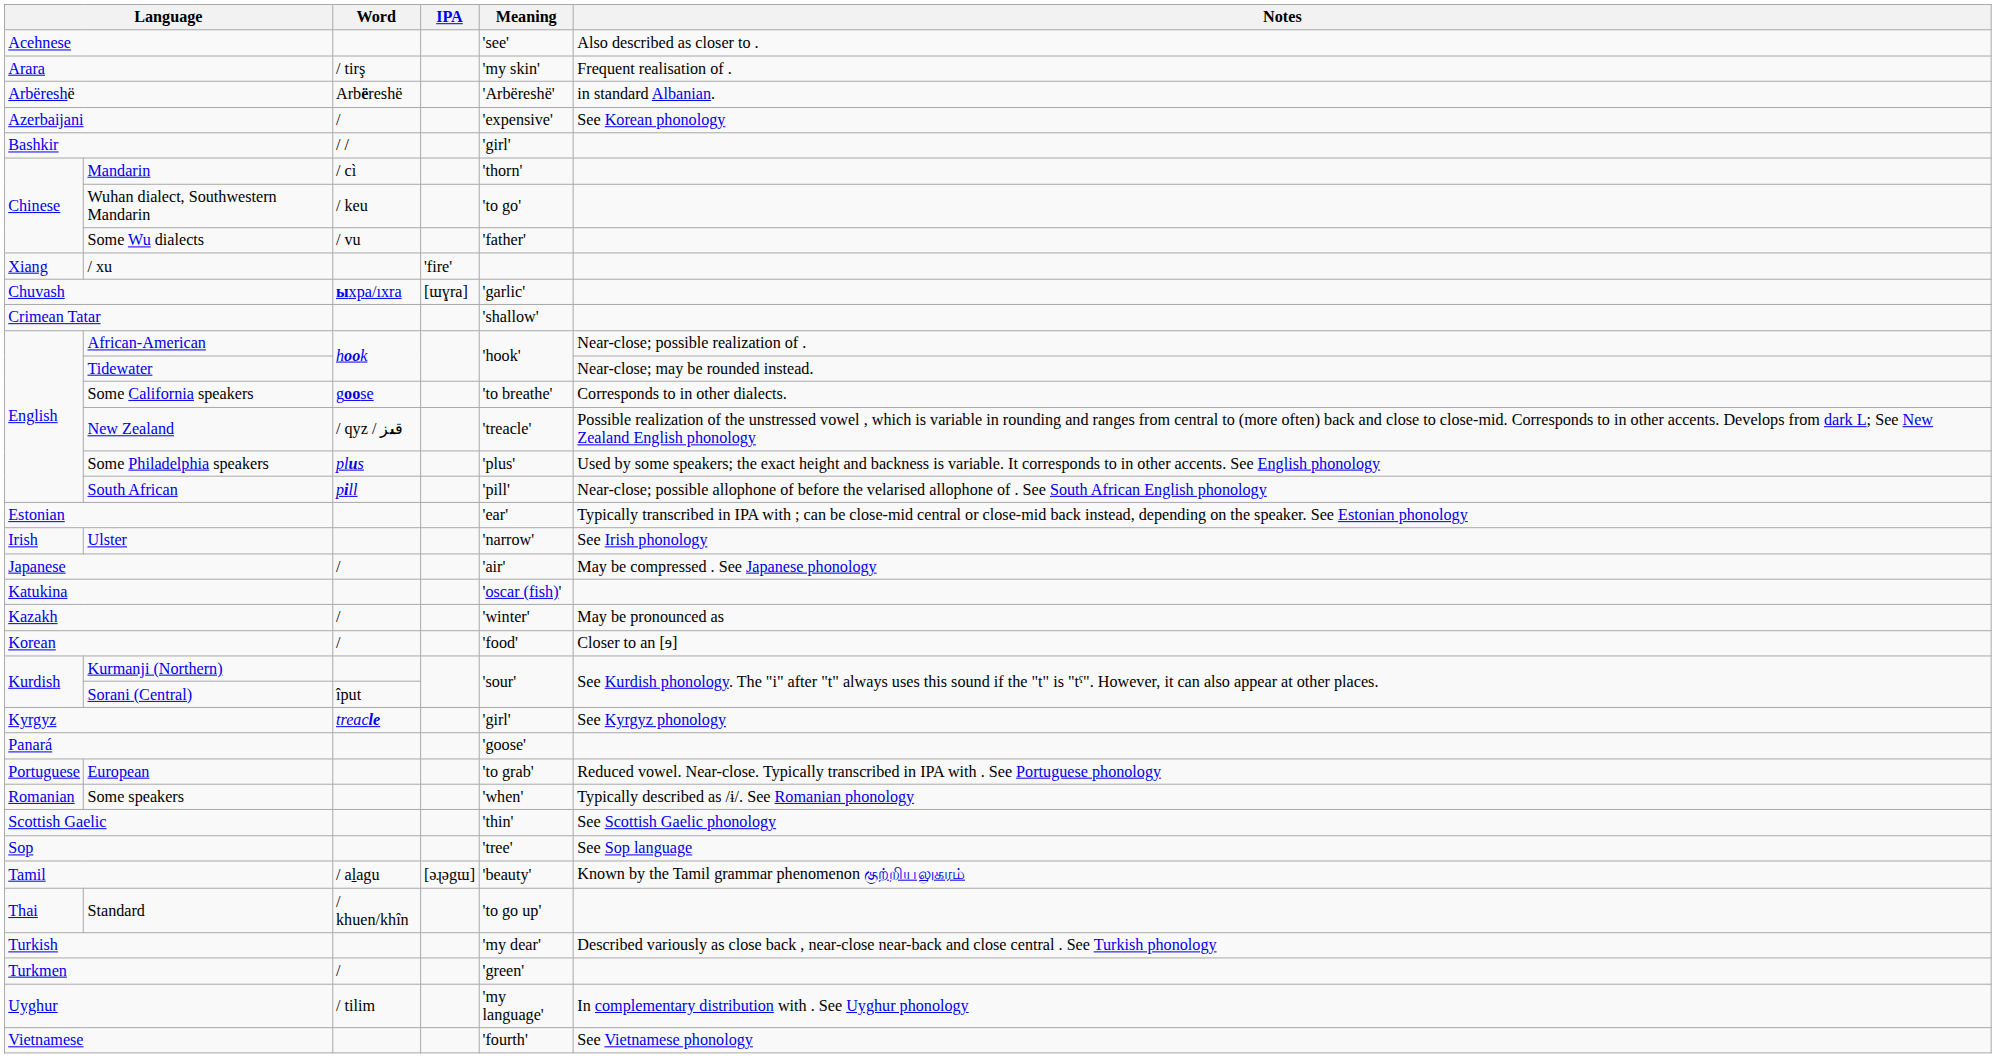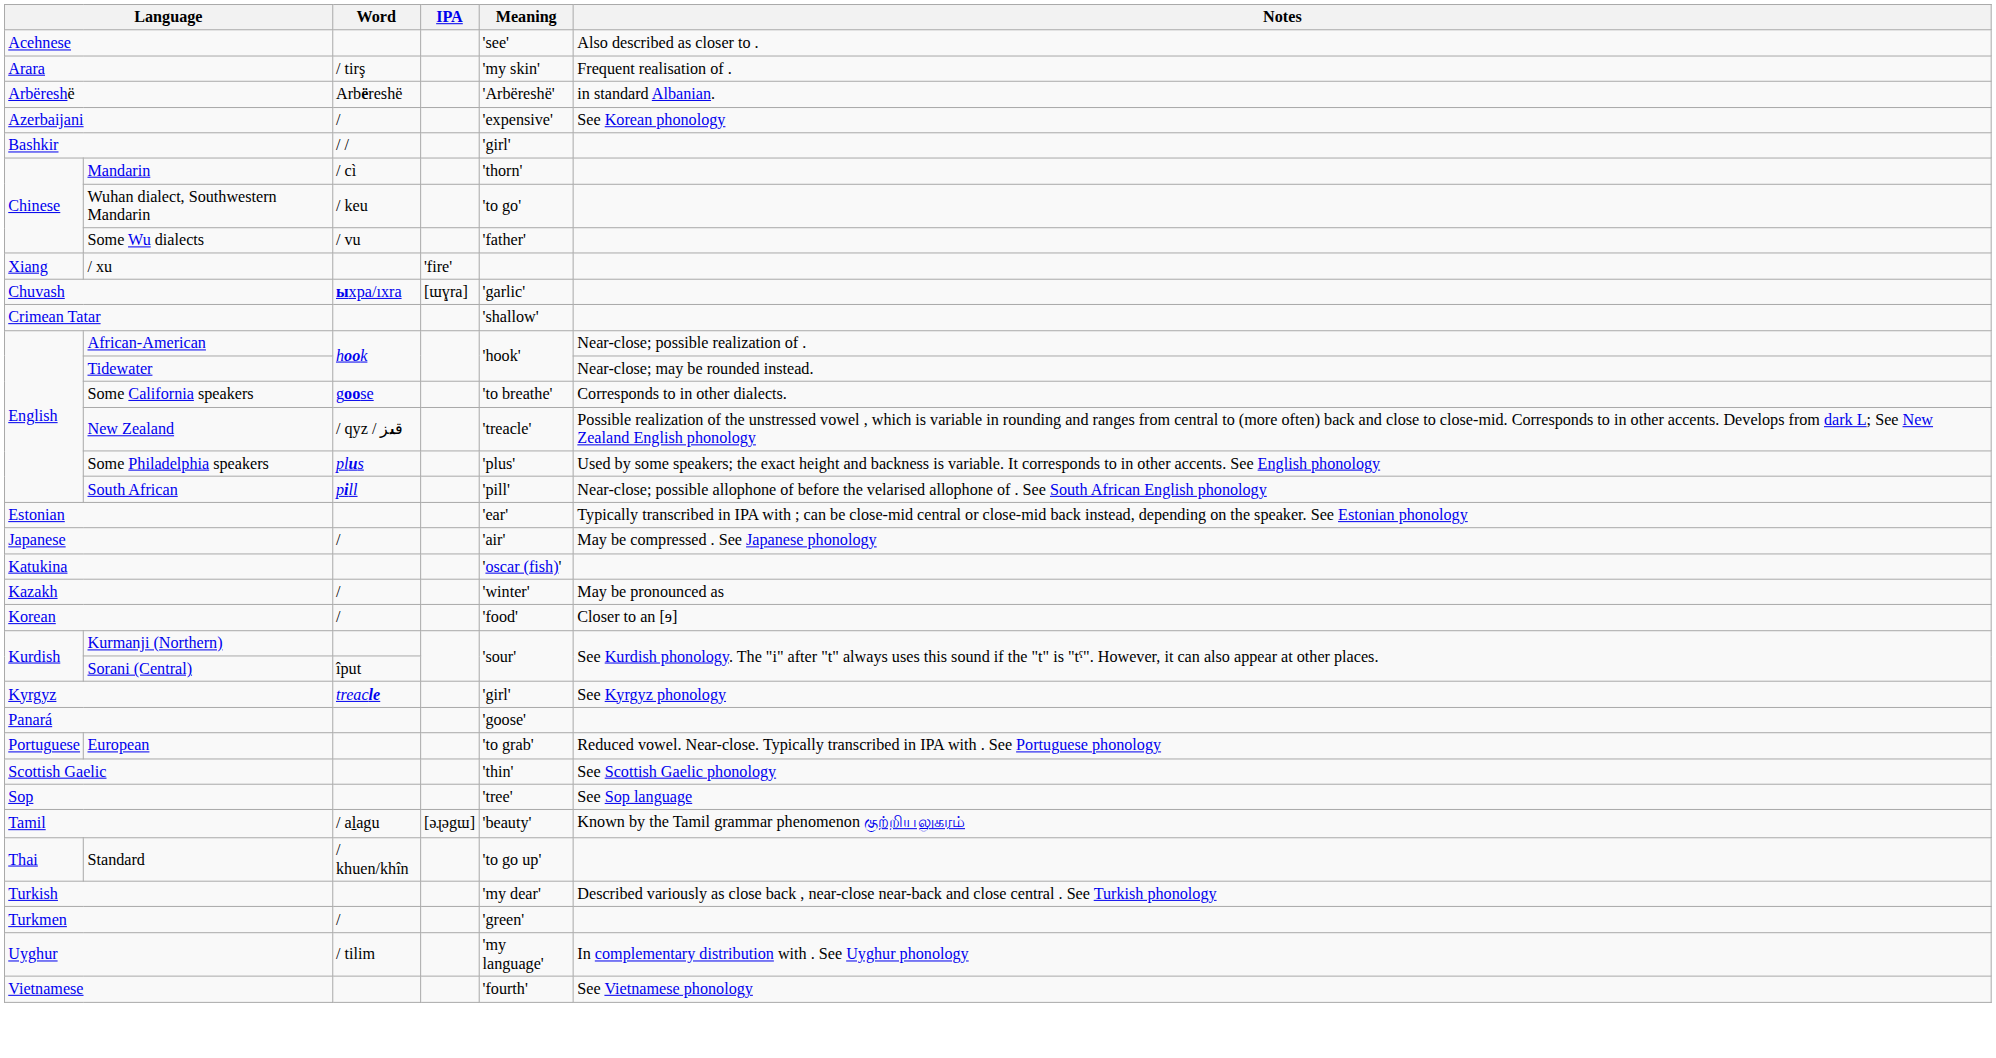- row: Irish | Ulster | 'narrow' | See Irish phonology
- row: Romanian | Some speakers | 'when' | Typically described as /ɨ/. See Romanian phonology
